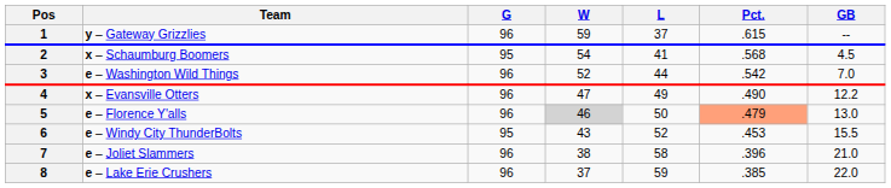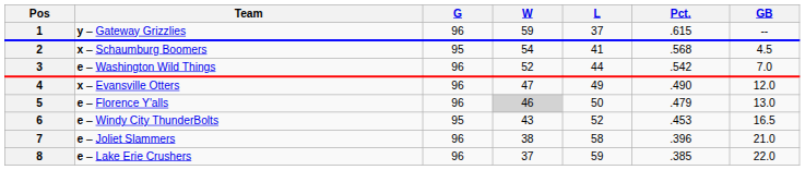4 | GB: 12.2 -> 12.0
5 | Pct.: lightsalmon background -> no background
6 | GB: 15.5 -> 16.5
